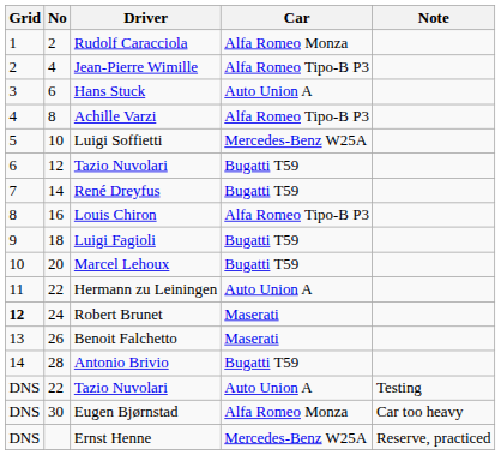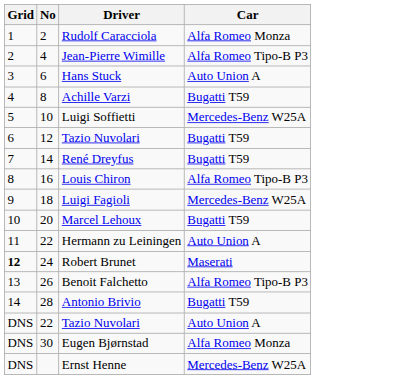- column: Note | Testing | Car too heavy | Reserve, practiced
Achille Varzi | Car: Alfa Romeo Tipo-B P3 -> Bugatti T59
Luigi Fagioli | Car: Bugatti T59 -> Mercedes-Benz W25A
Benoit Falchetto | Car: Maserati -> Alfa Romeo Tipo-B P3
